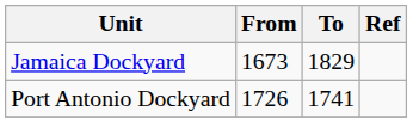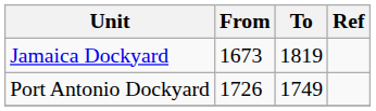Jamaica Dockyard | To: 1829 -> 1819
Port Antonio Dockyard | To: 1741 -> 1749
